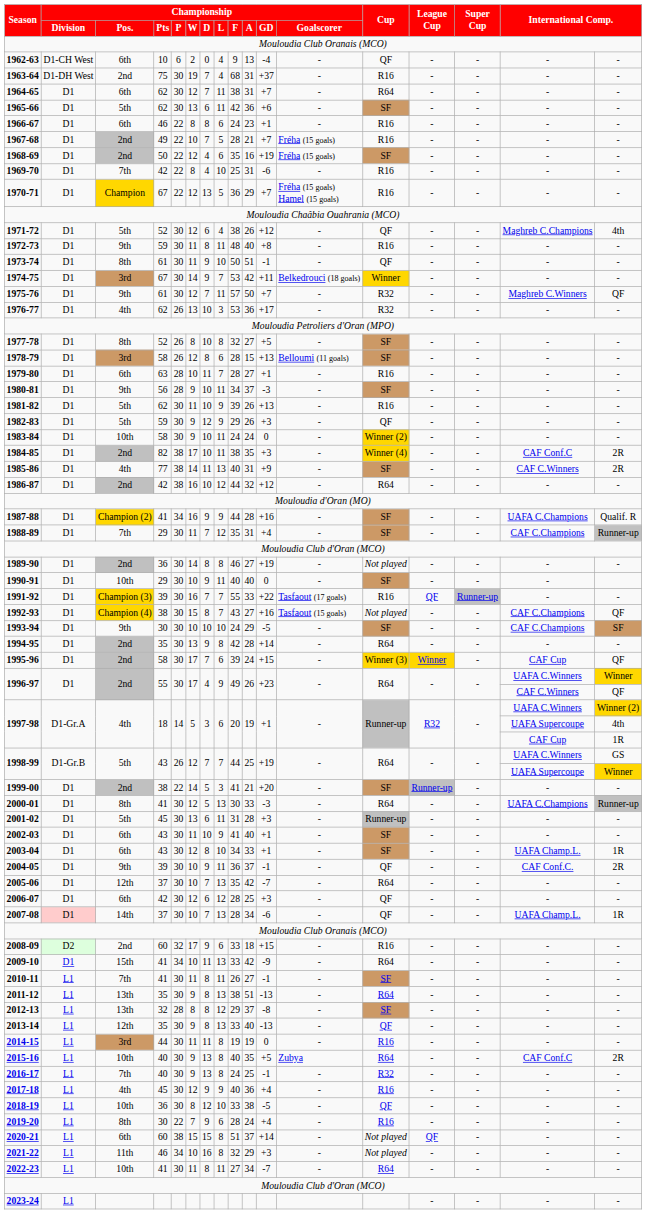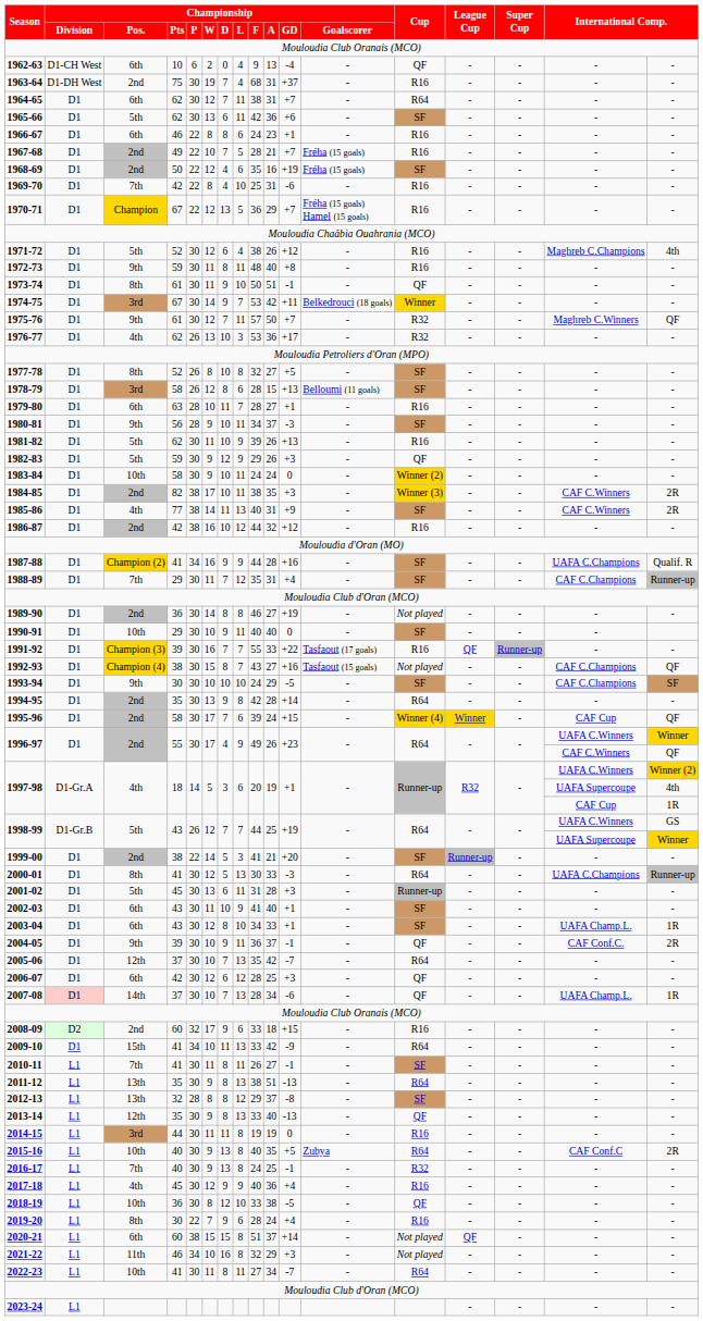1971-72 | Cup: QF -> R16
1984-85 | Cup: Winner (4) -> Winner (3)
1984-85 | column 16: CAF Conf.C -> CAF C.Winners
1986-87 | Cup: R64 -> R16
1995-96 | Cup: Winner (3) -> Winner (4)
